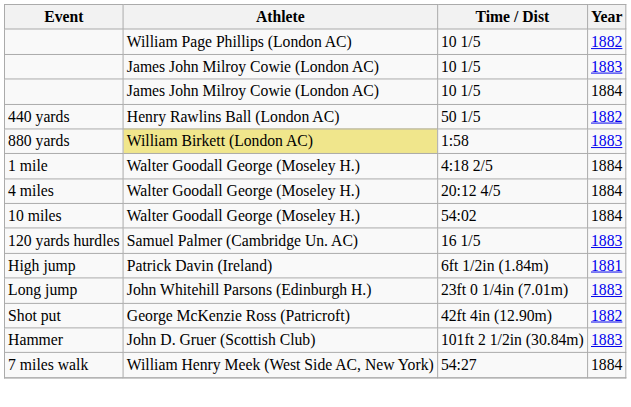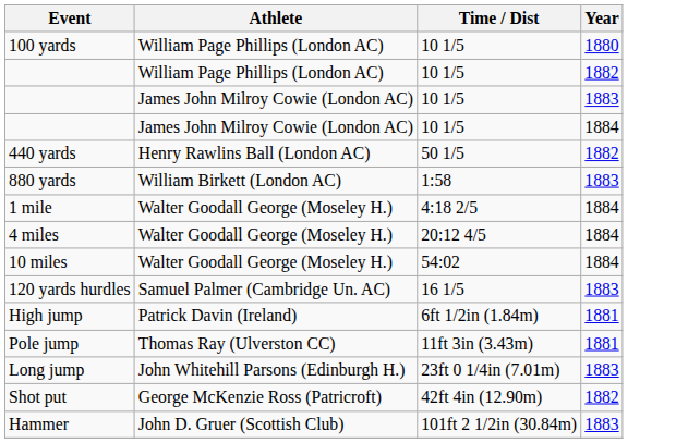+ row: 100 yards | William Page Phillips (London AC) | 10 1/5 | 1880
880 yards | Athlete: khaki background -> no background
+ row: Pole jump | Thomas Ray (Ulverston CC) | 11ft 3in (3.43m) | 1881
- row: 7 miles walk | William Henry Meek (West Side AC, New York) | 54:27 | 1884
